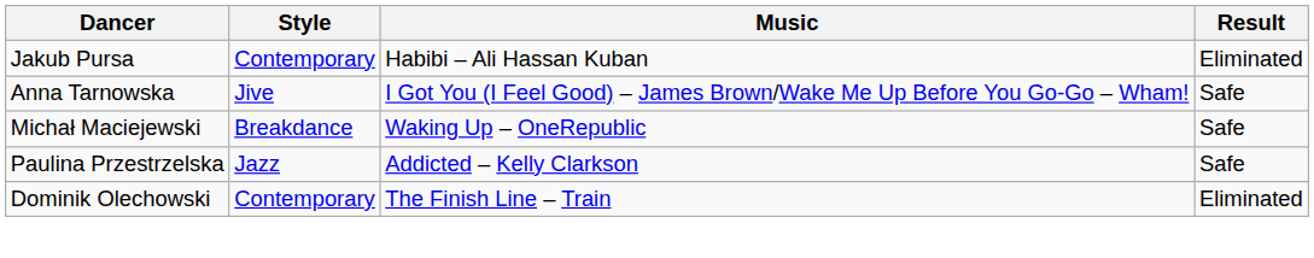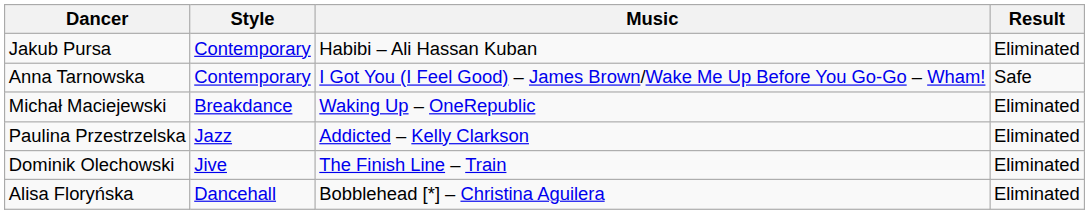Anna Tarnowska | Style: Jive -> Contemporary
Michał Maciejewski | Result: Safe -> Eliminated
Paulina Przestrzelska | Result: Safe -> Eliminated
Dominik Olechowski | Style: Contemporary -> Jive
+ row: Alisa Floryńska | Dancehall | Bobblehead [*] – Christina Aguilera | Eliminated
